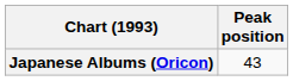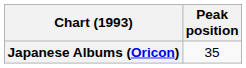Japanese Albums (Oricon) | Peak position: 43 -> 35
